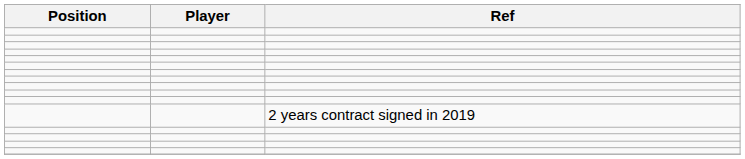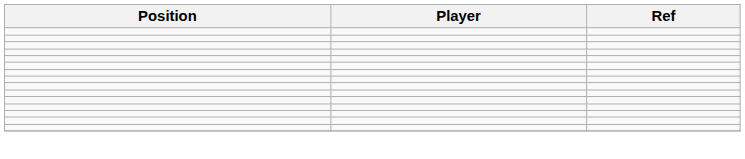- row: 2 years contract signed in 2019
